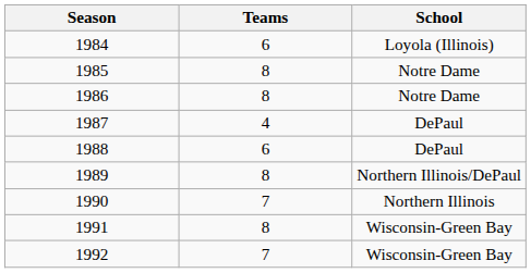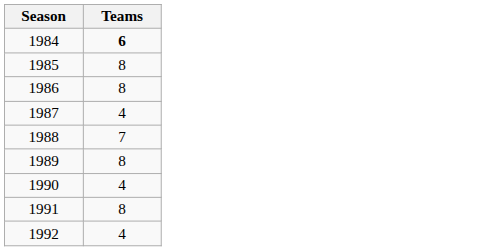- column: School | Loyola (Illinois) | Notre Dame | Notre Dame | DePaul | DePaul | Northern Illinois/DePaul | Northern Illinois | Wisconsin-Green Bay | Wisconsin-Green Bay
1984 | Teams: normal -> bold
1988 | Teams: 6 -> 7
1990 | Teams: 7 -> 4
1992 | Teams: 7 -> 4
